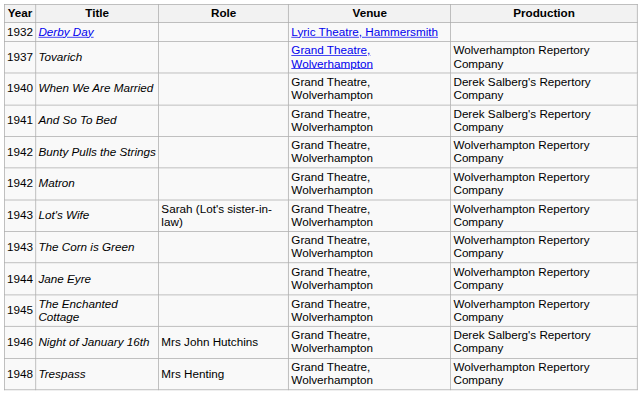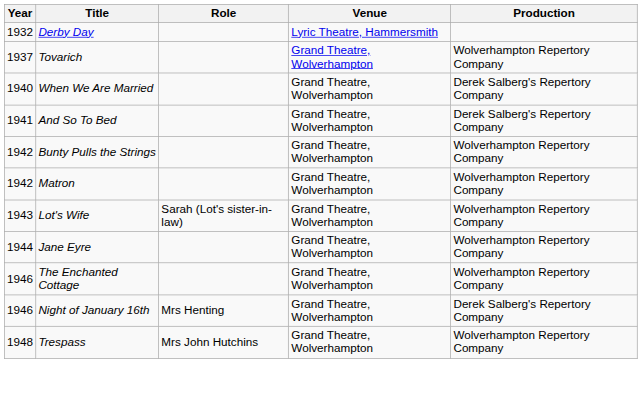- row: 1943 | The Corn is Green | Grand Theatre, Wolverhampton | Wolverhampton Repertory Company
The Enchanted Cottage | Year: 1945 -> 1946
Night of January 16th | Role: Mrs John Hutchins -> Mrs Henting
Trespass | Role: Mrs Henting -> Mrs John Hutchins
